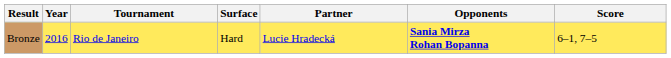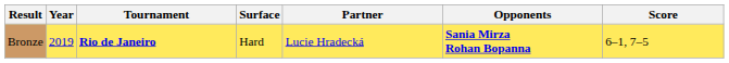Bronze | Year: 2016 -> 2019
Bronze | Tournament: normal -> bold
